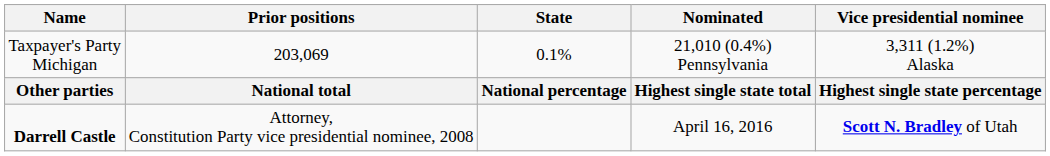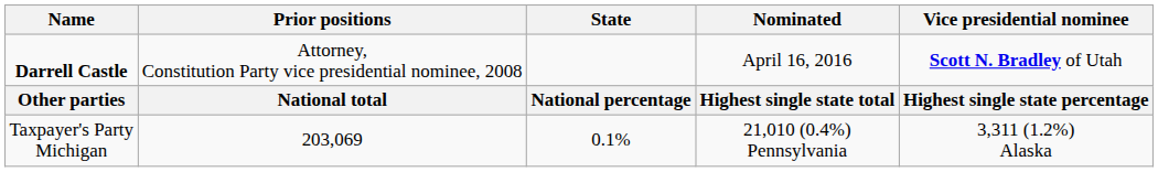rows swapped: Darrell Castle <-> Taxpayer's Party Michigan
